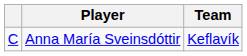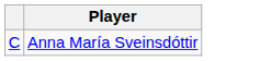- column: Team | Keflavík
